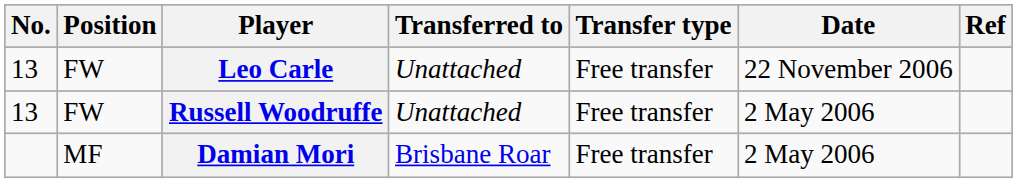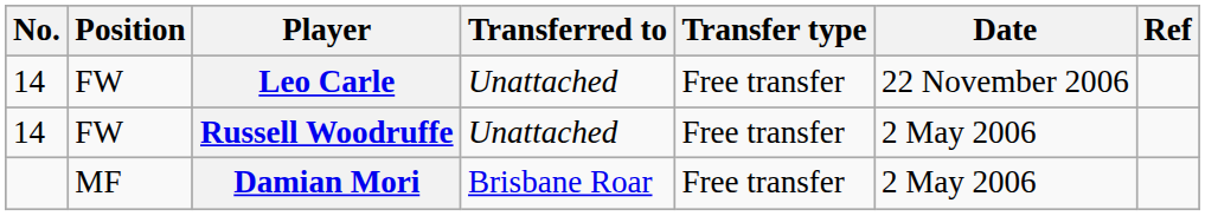Leo Carle | No.: 13 -> 14
Russell Woodruffe | No.: 13 -> 14
